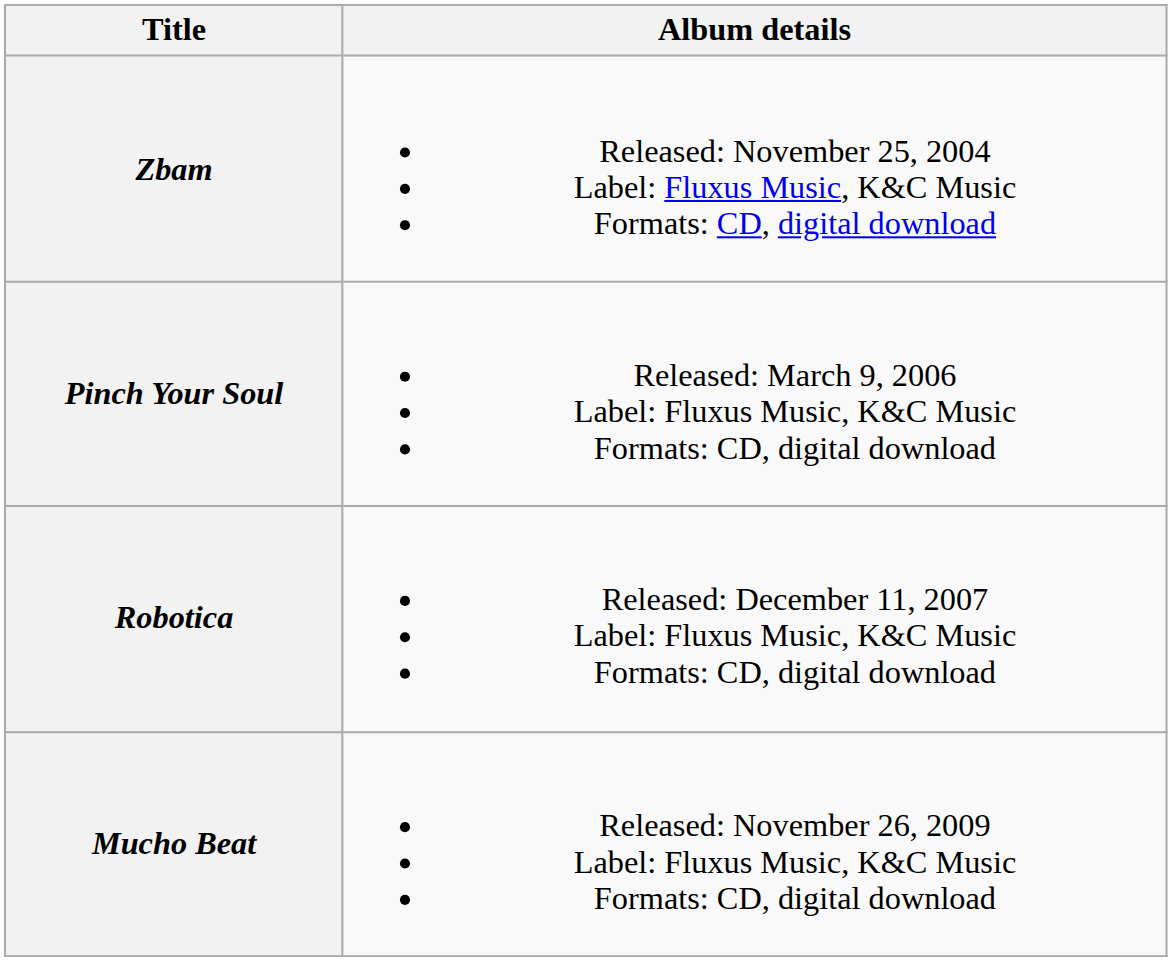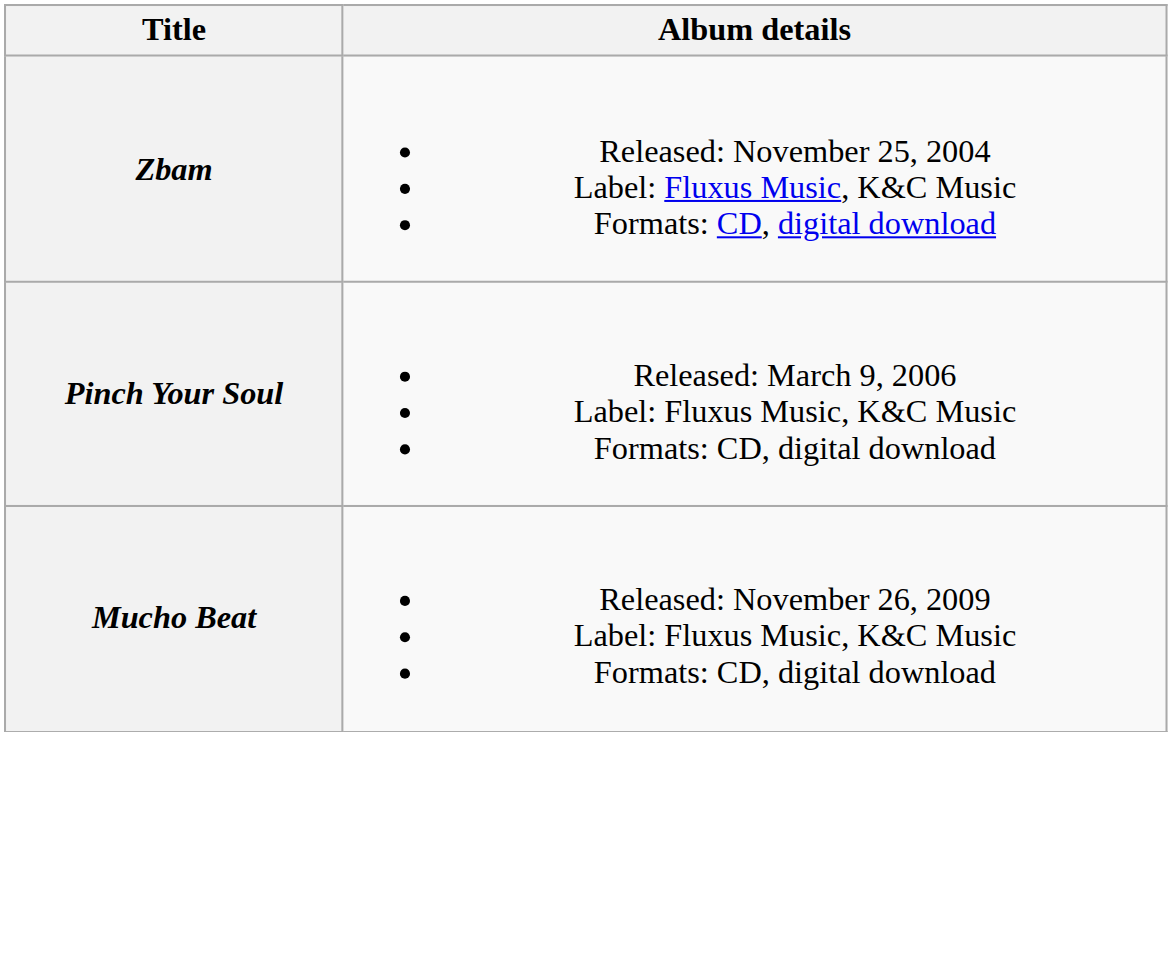- row: Robotica | Released: December 11, 2007 Label: Fluxus Music, K&C Music Formats: CD, digital download
